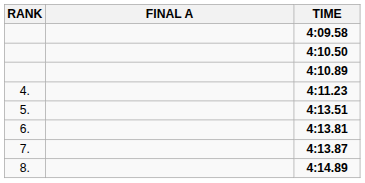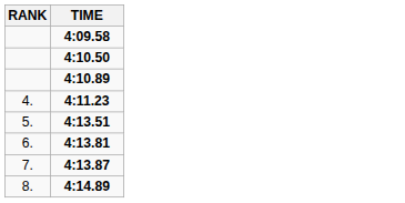- column: FINAL A
